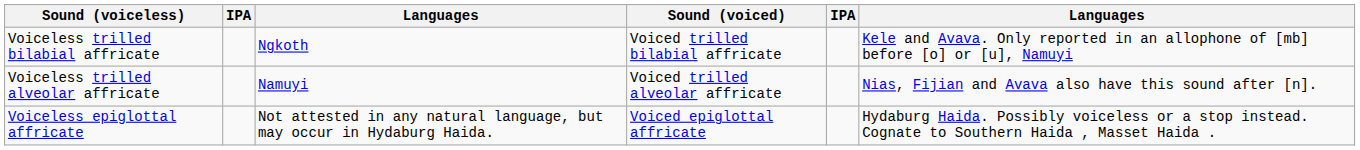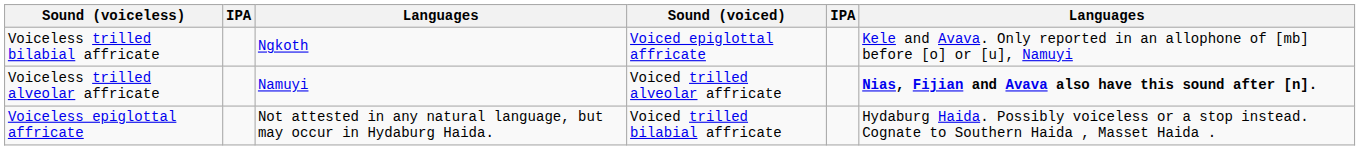Voiceless trilled bilabial affricate | Sound (voiced): Voiced trilled bilabial affricate -> Voiced epiglottal affricate
Voiceless trilled alveolar affricate | column 6: normal -> bold
Voiceless epiglottal affricate | Sound (voiced): Voiced epiglottal affricate -> Voiced trilled bilabial affricate
